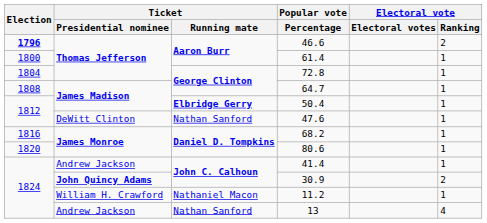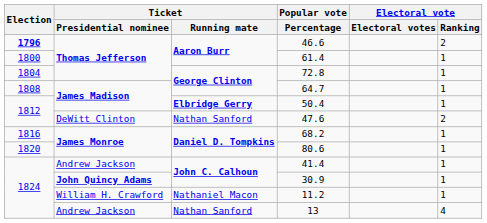47.6 | Electoral vote / Ranking: 1 -> 2
30.9 | Electoral vote / Ranking: 2 -> 1
